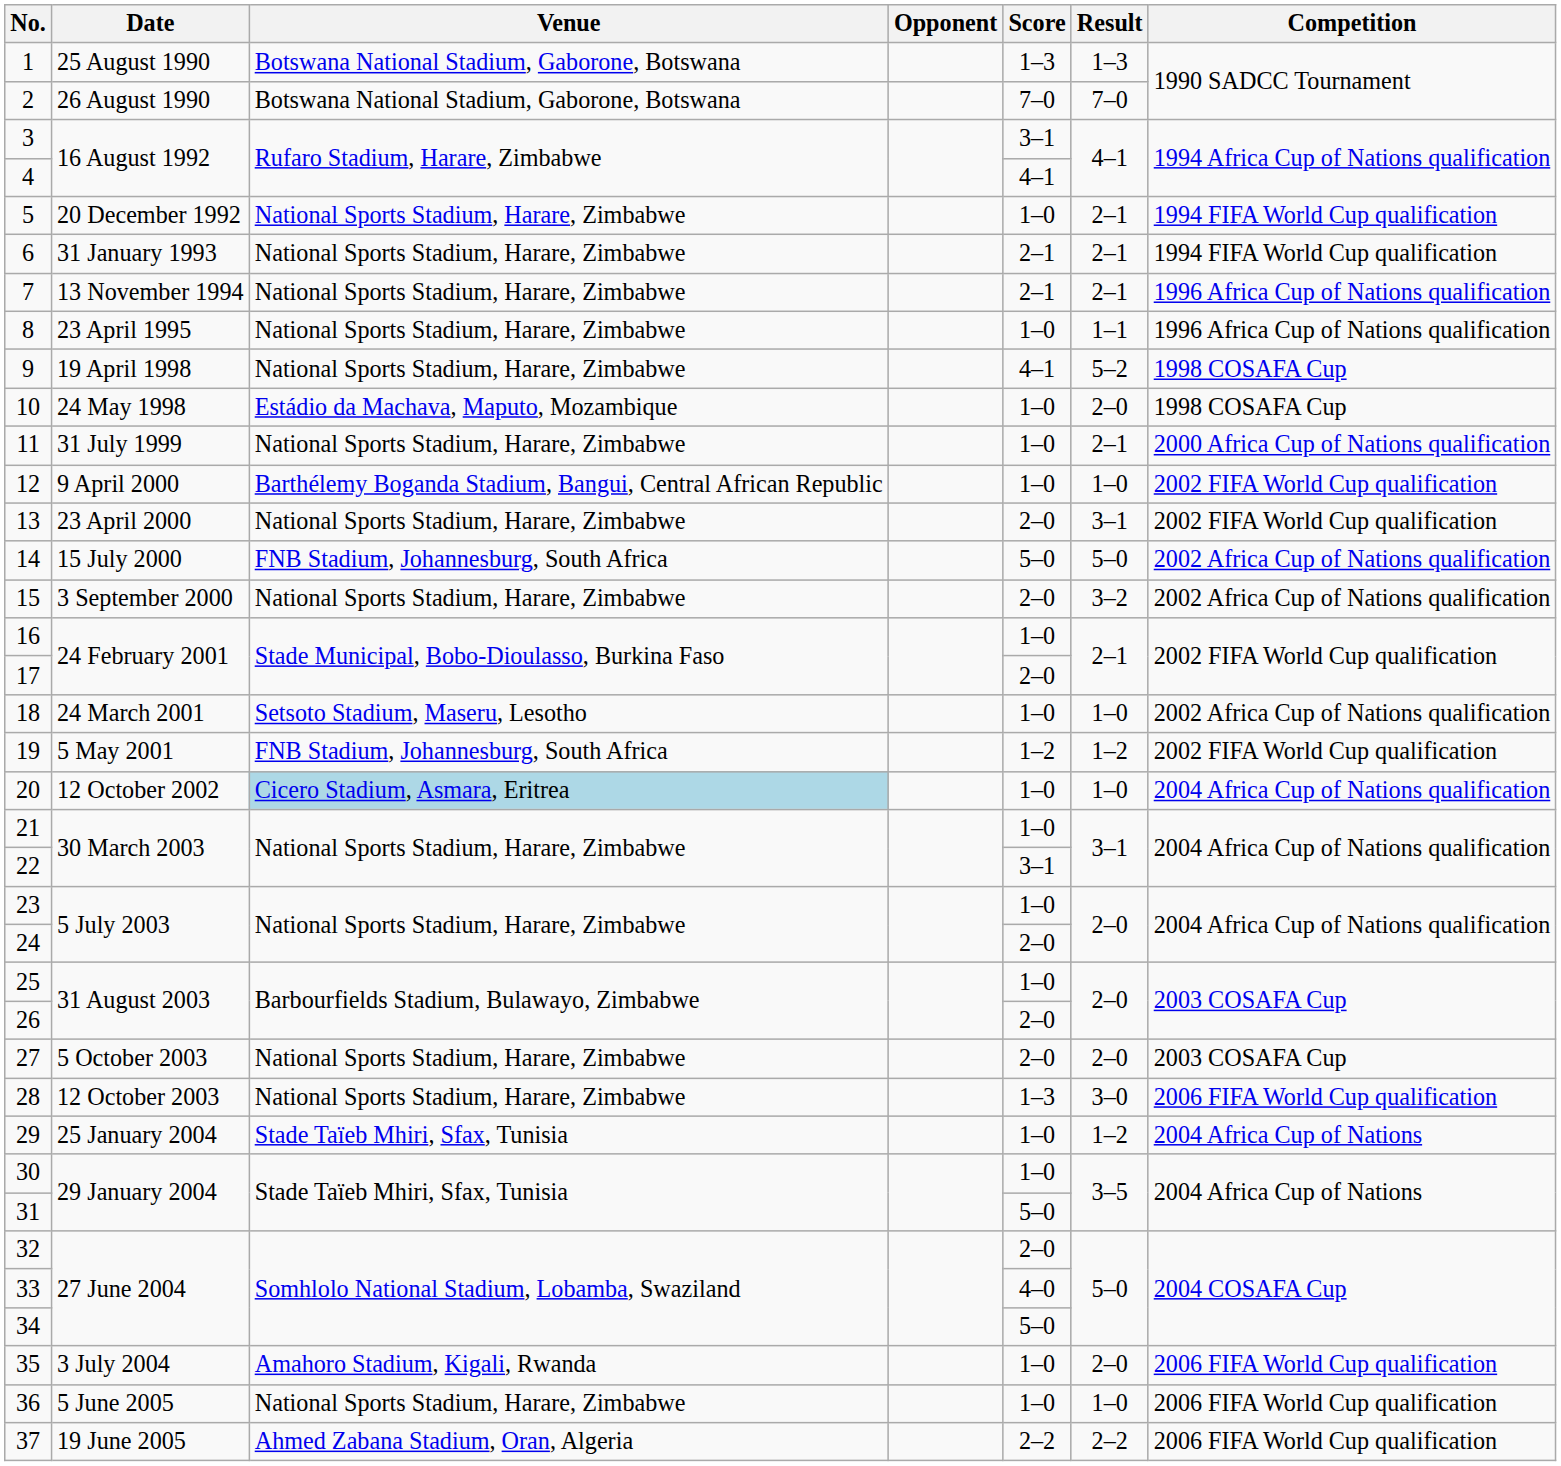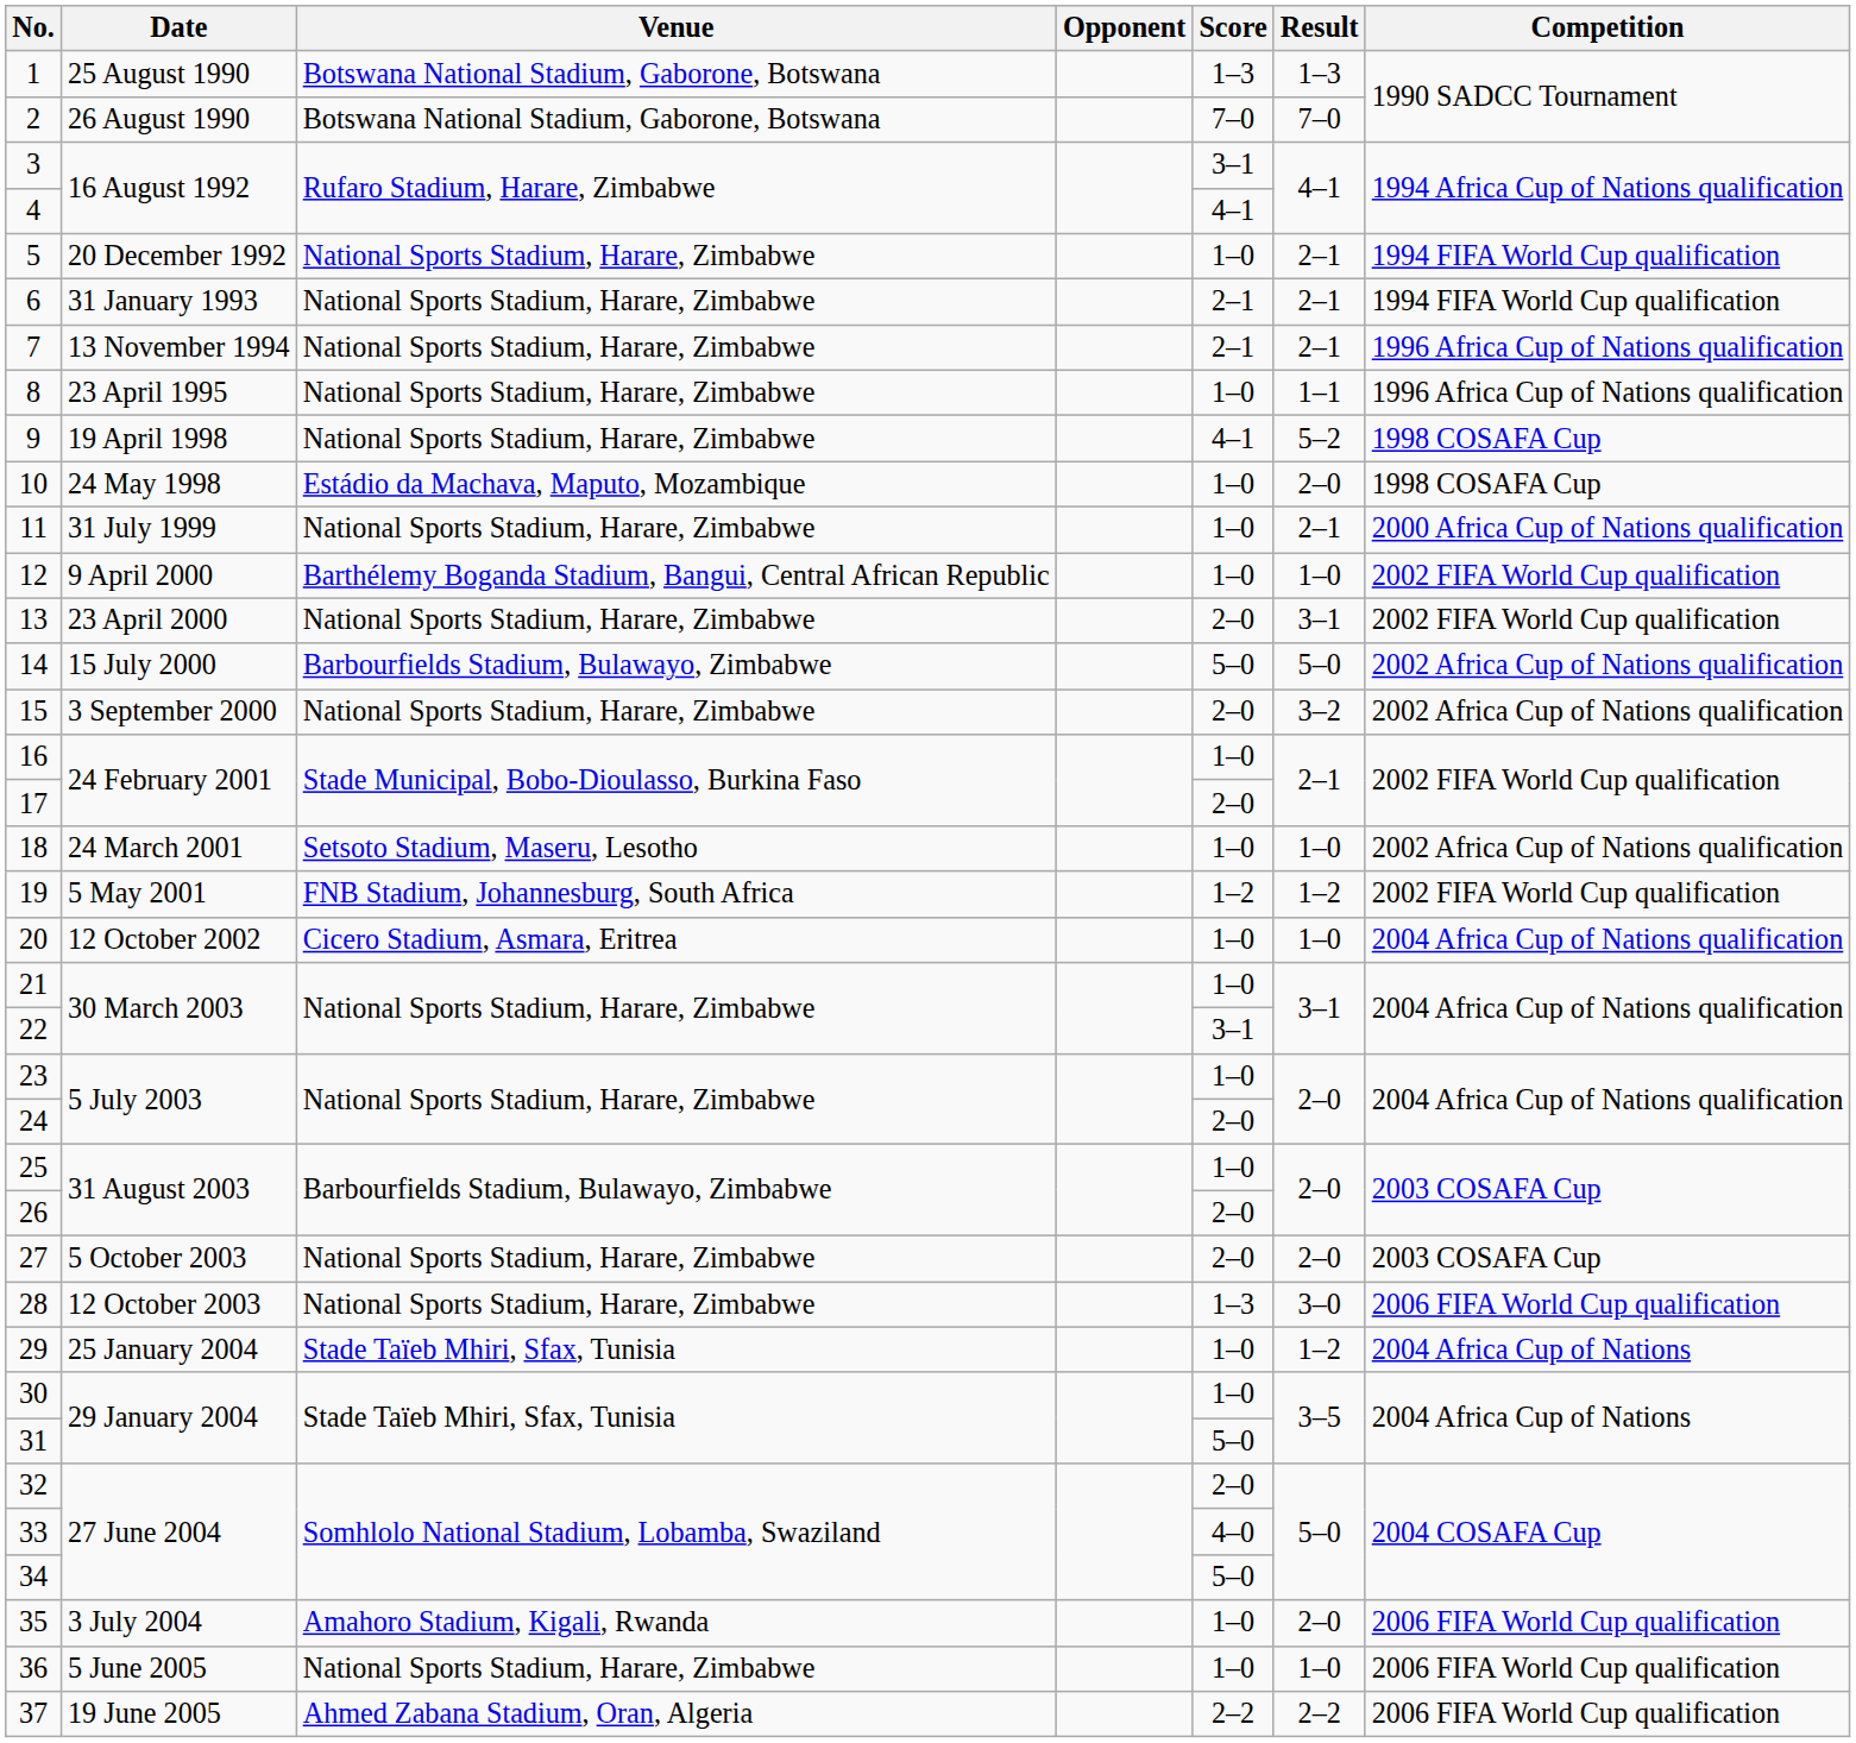14 | Venue: FNB Stadium, Johannesburg, South Africa -> Barbourfields Stadium, Bulawayo, Zimbabwe
20 | Venue: lightblue background -> no background
